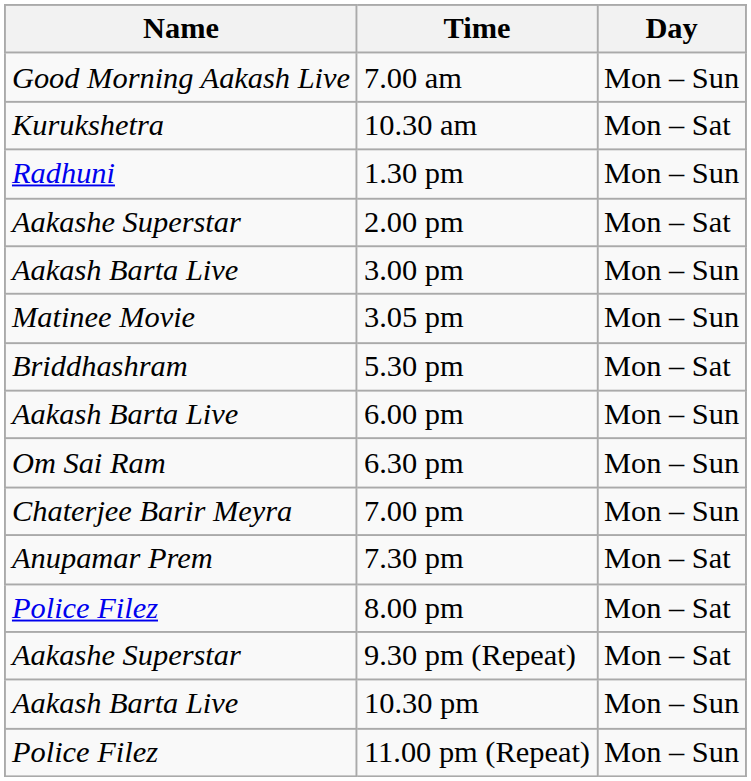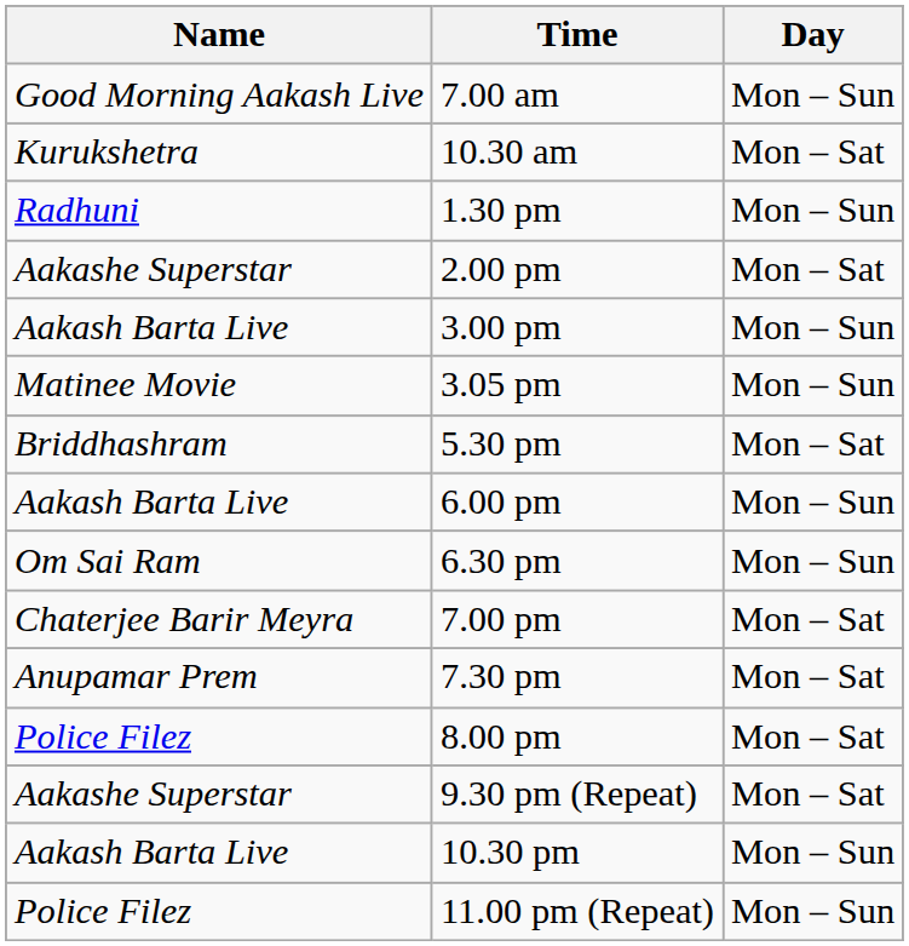7.00 pm | Day: Mon – Sun -> Mon – Sat
